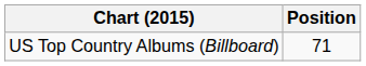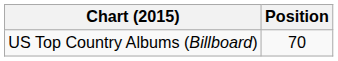US Top Country Albums (Billboard) | Position: 71 -> 70
